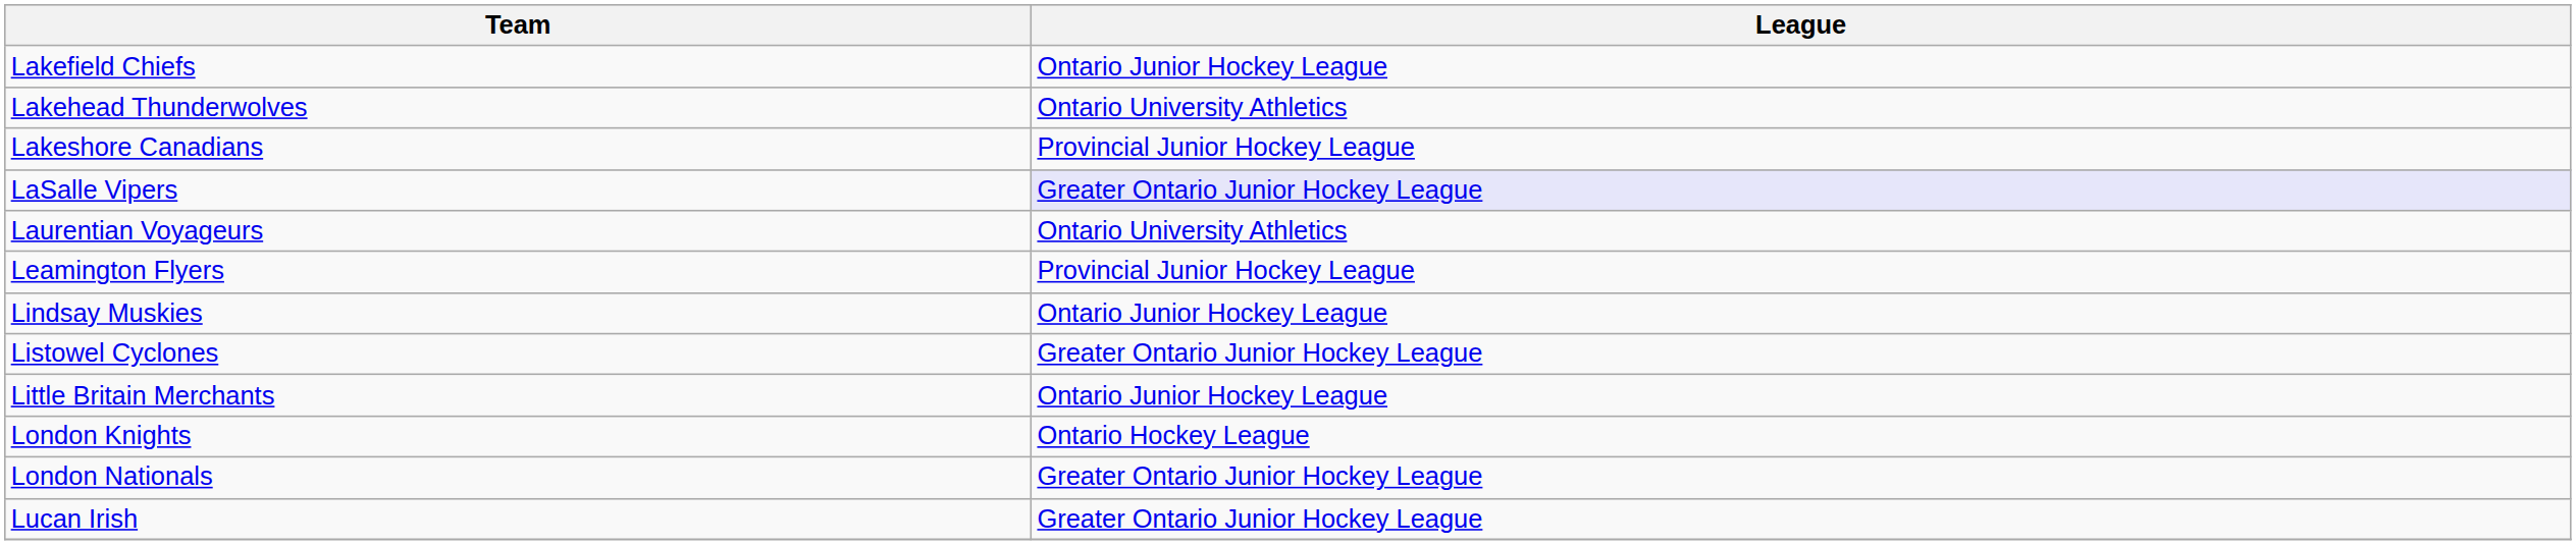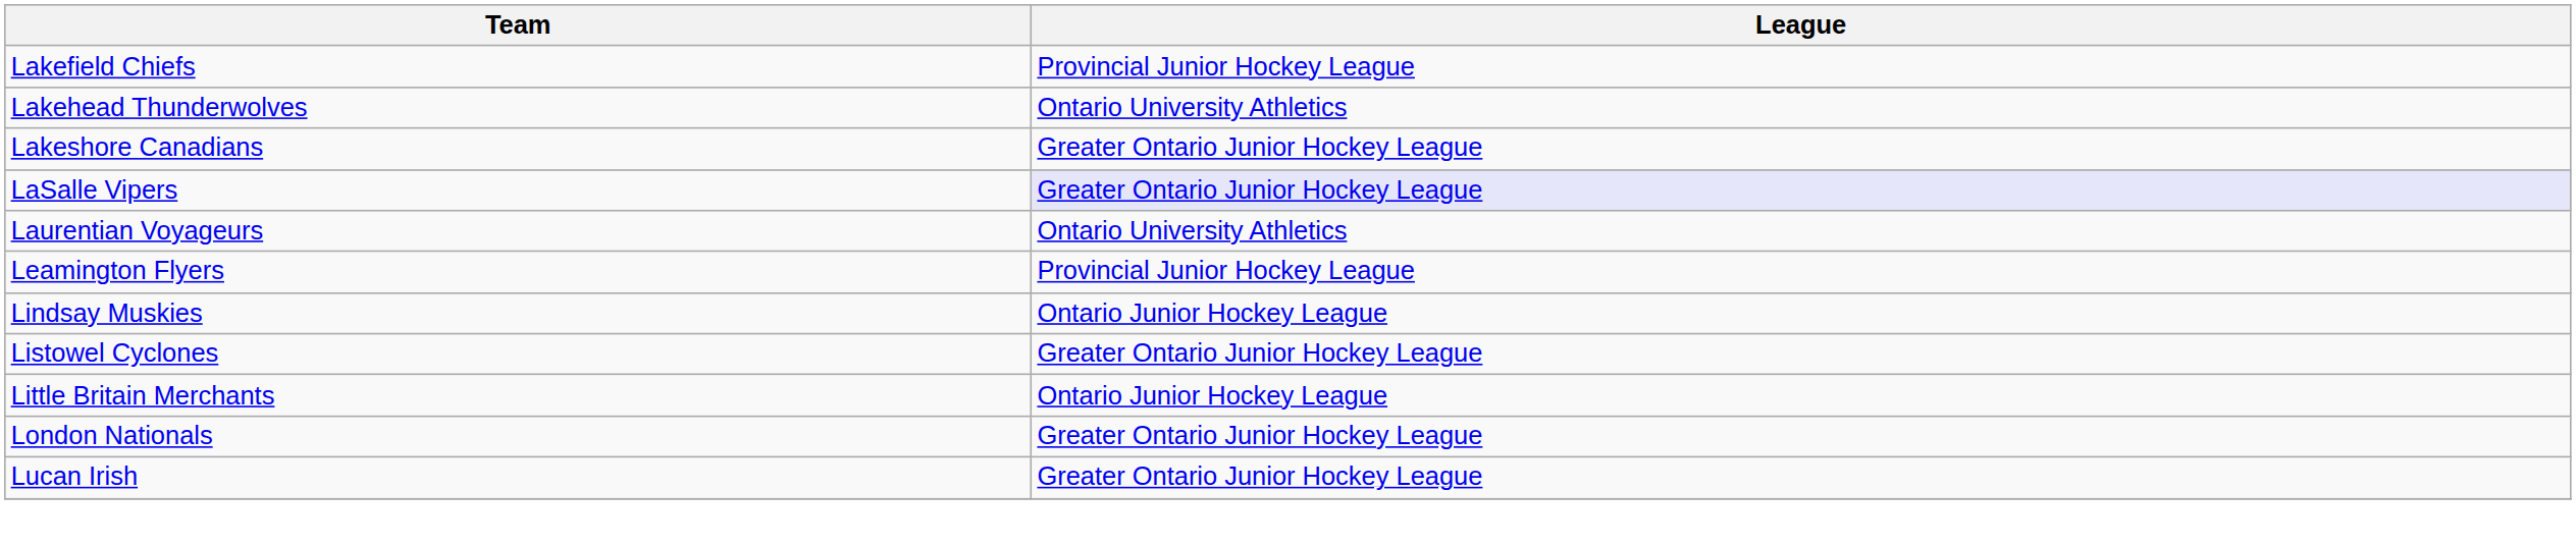Lakefield Chiefs | League: Ontario Junior Hockey League -> Provincial Junior Hockey League
Lakeshore Canadians | League: Provincial Junior Hockey League -> Greater Ontario Junior Hockey League
- row: London Knights | Ontario Hockey League
